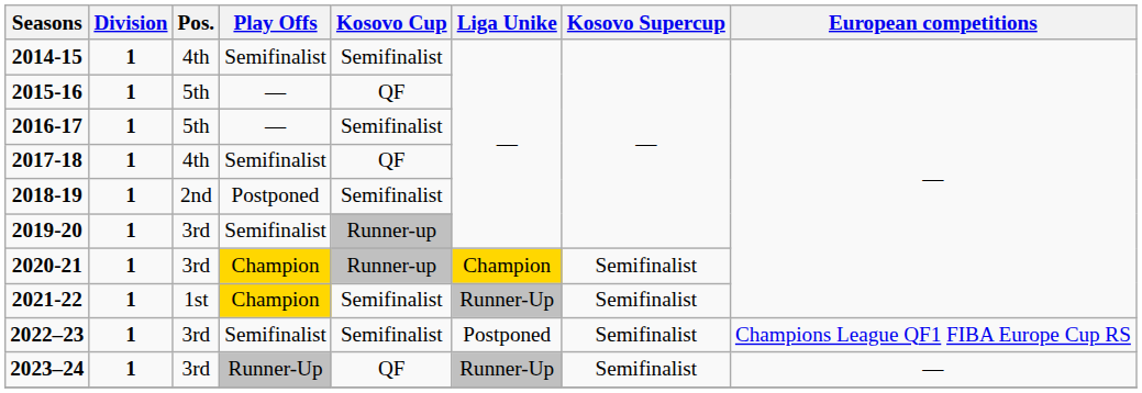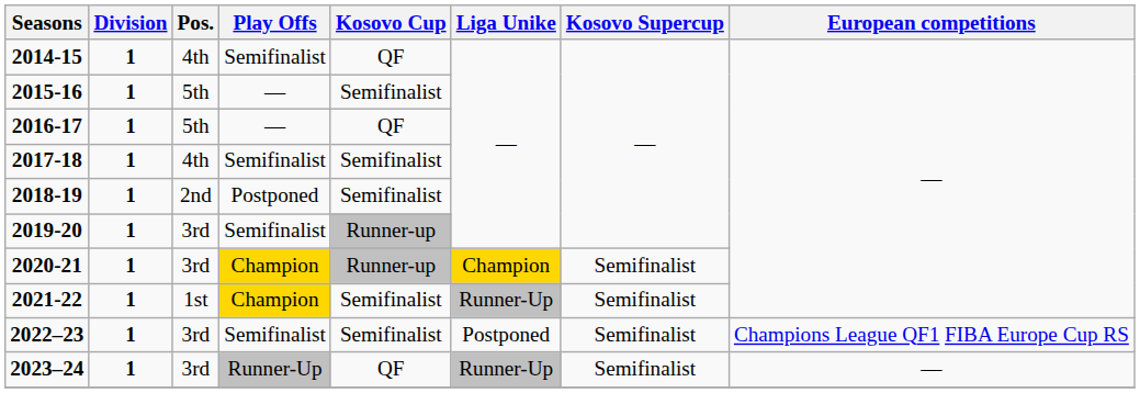2014-15 | Kosovo Cup: Semifinalist -> QF
2015-16 | Kosovo Cup: QF -> Semifinalist
2016-17 | Kosovo Cup: Semifinalist -> QF
2017-18 | Kosovo Cup: QF -> Semifinalist
